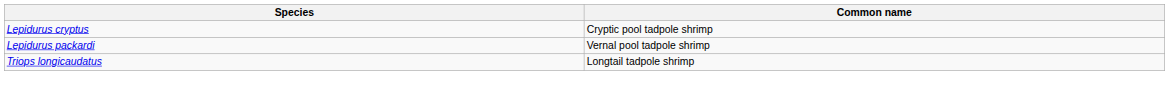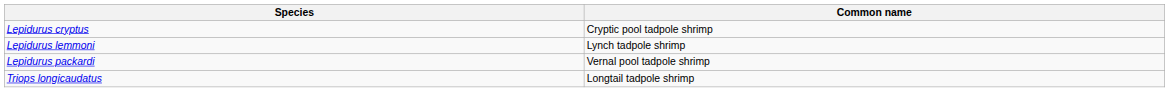+ row: Lepidurus lemmoni | Lynch tadpole shrimp
